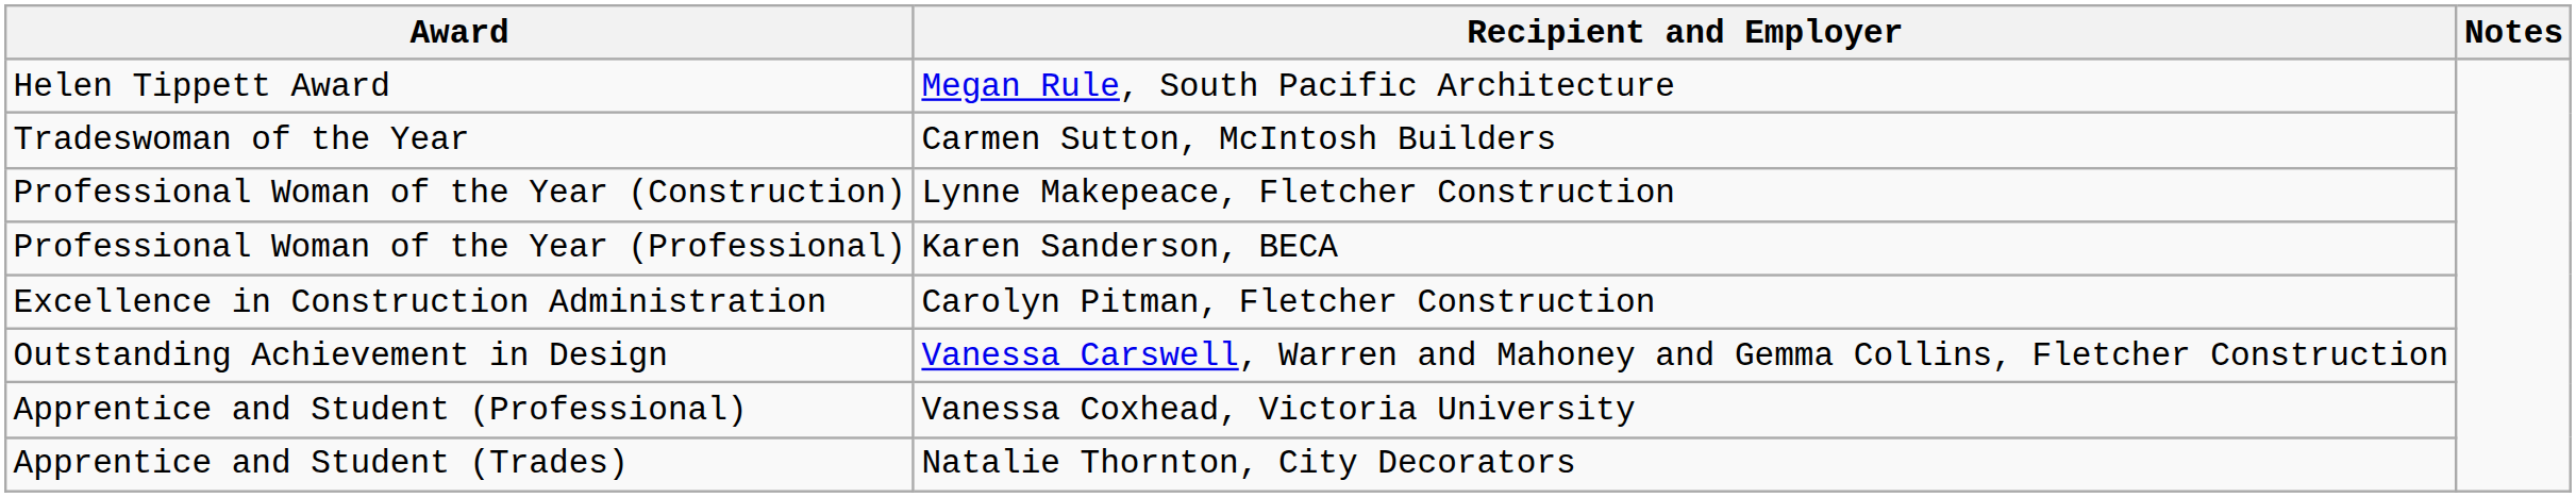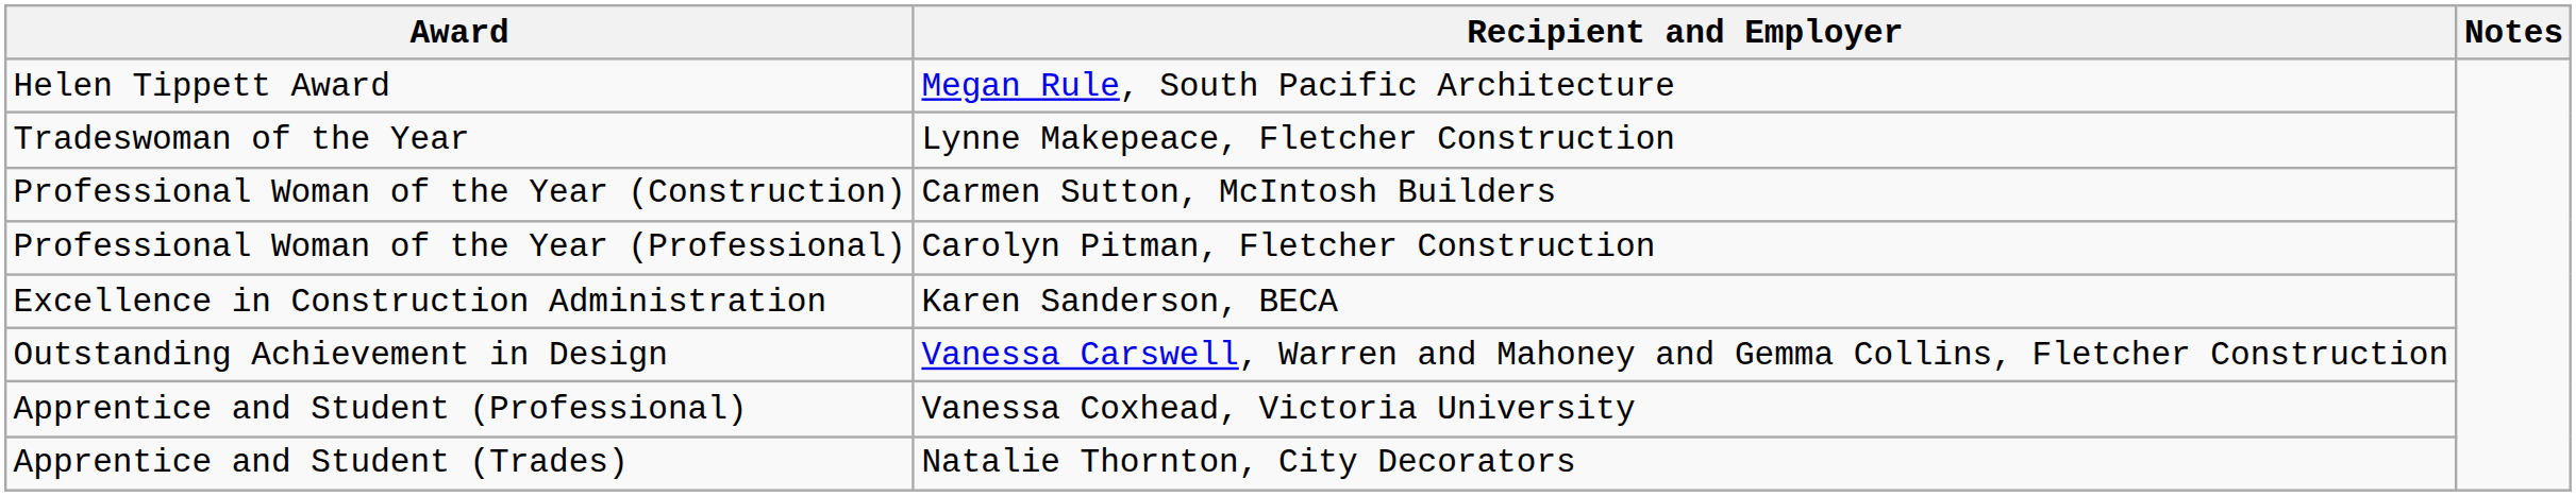Tradeswoman of the Year | Recipient and Employer: Carmen Sutton, McIntosh Builders -> Lynne Makepeace, Fletcher Construction
Professional Woman of the Year (Construction) | Recipient and Employer: Lynne Makepeace, Fletcher Construction -> Carmen Sutton, McIntosh Builders
Professional Woman of the Year (Professional) | Recipient and Employer: Karen Sanderson, BECA -> Carolyn Pitman, Fletcher Construction
Excellence in Construction Administration | Recipient and Employer: Carolyn Pitman, Fletcher Construction -> Karen Sanderson, BECA
